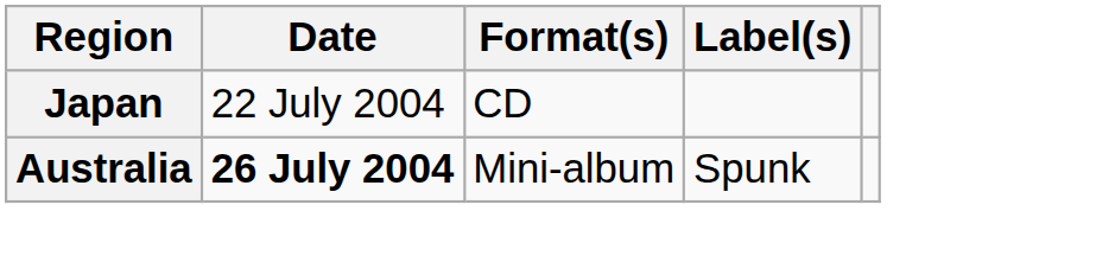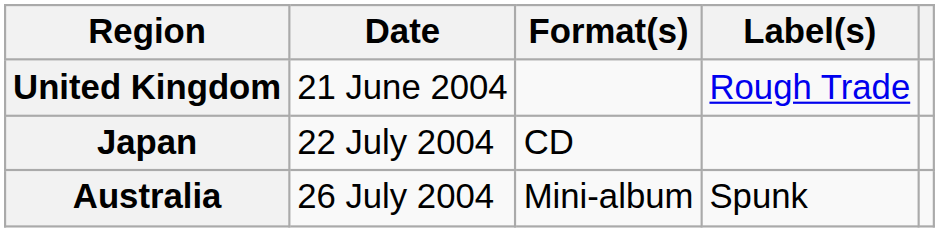+ row: United Kingdom | 21 June 2004 | Rough Trade
Australia | Date: bold -> normal
